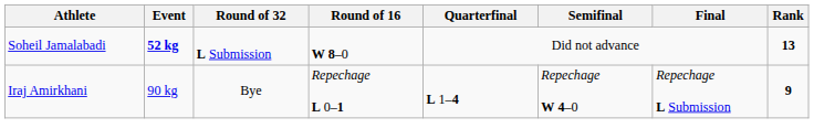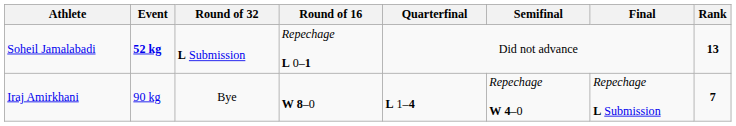Soheil Jamalabadi | Round of 16: W 8–0 -> Repechage L 0–1
Iraj Amirkhani | Round of 16: Repechage L 0–1 -> W 8–0
Iraj Amirkhani | Rank: 9 -> 7
